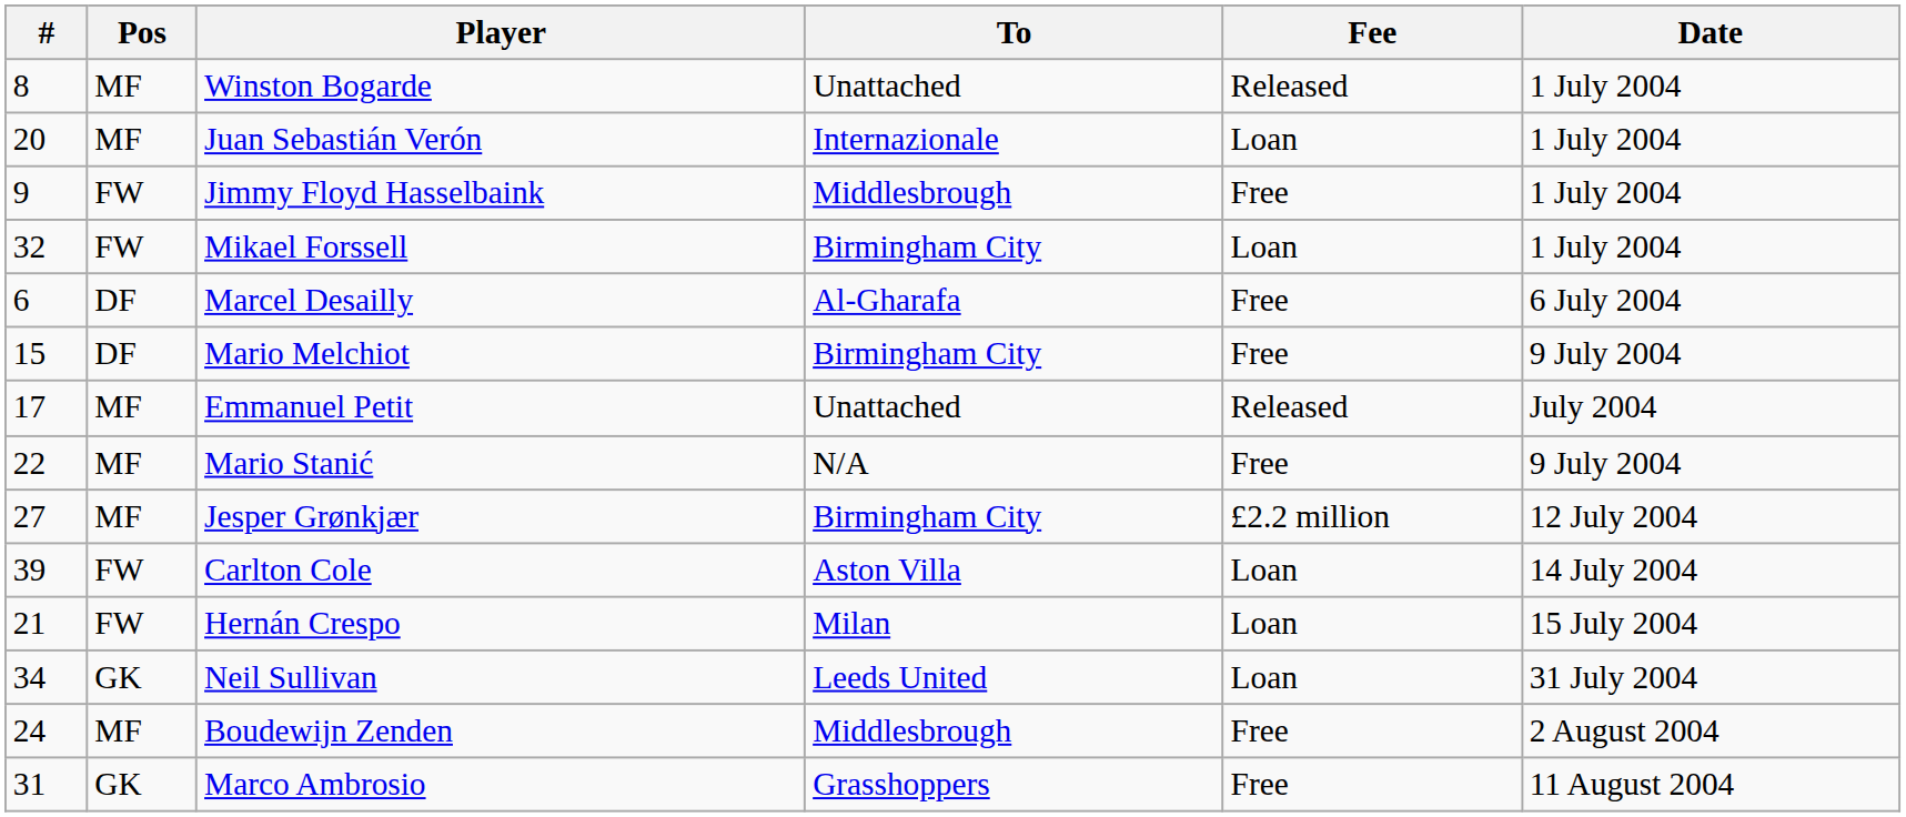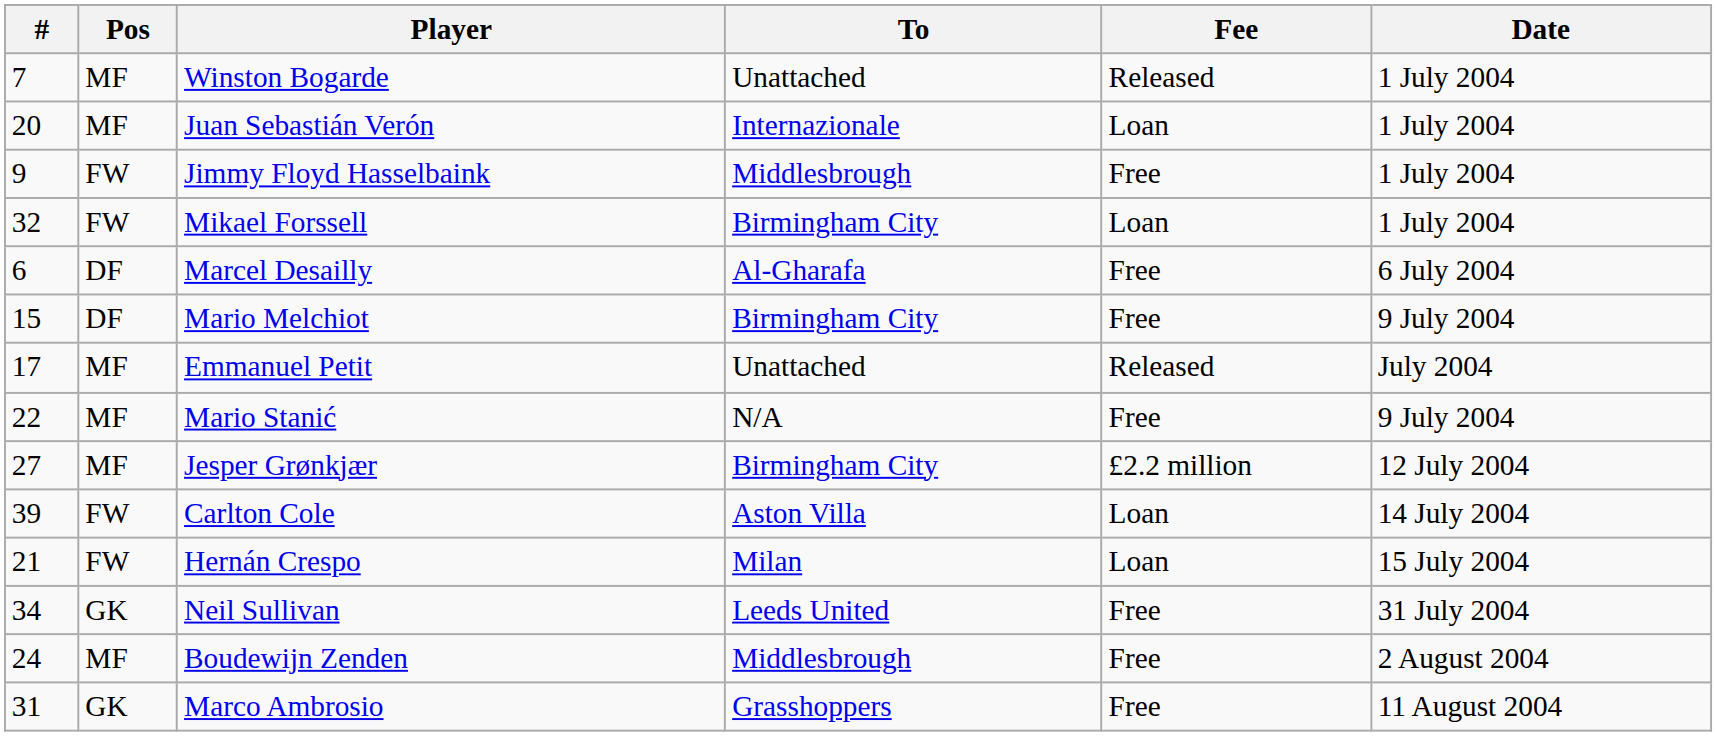Winston Bogarde | #: 8 -> 7
Neil Sullivan | Fee: Loan -> Free
